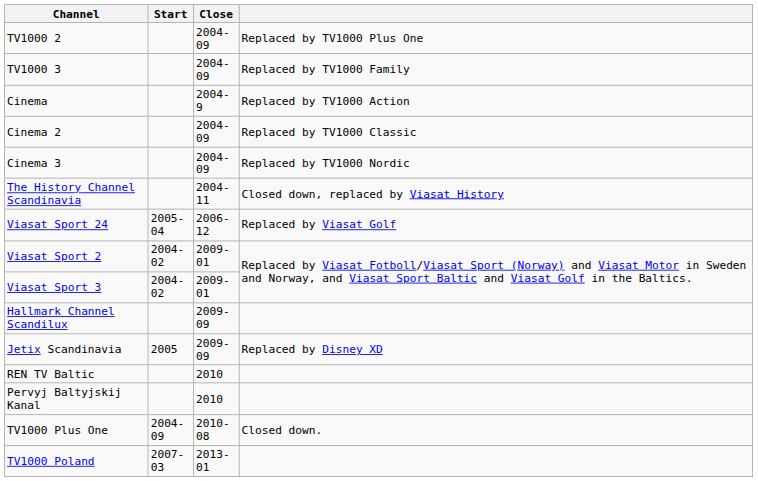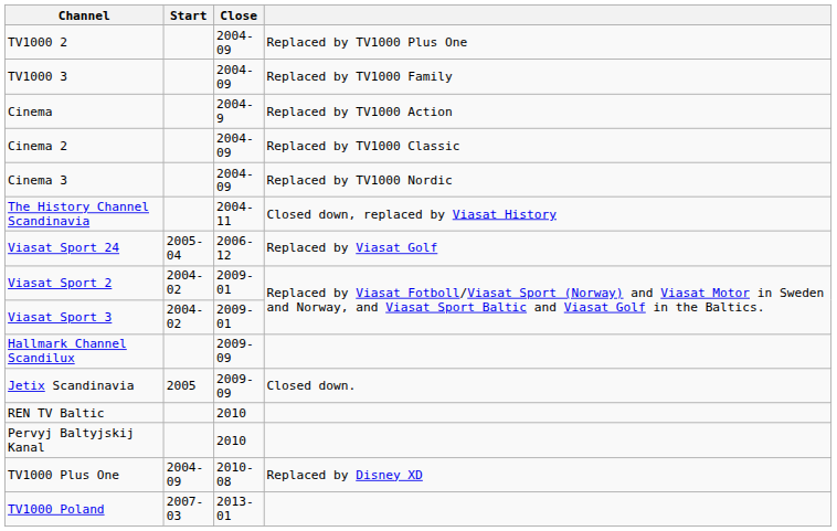Jetix Scandinavia | column 4: Replaced by Disney XD -> Closed down.
TV1000 Plus One | column 4: Closed down. -> Replaced by Disney XD
